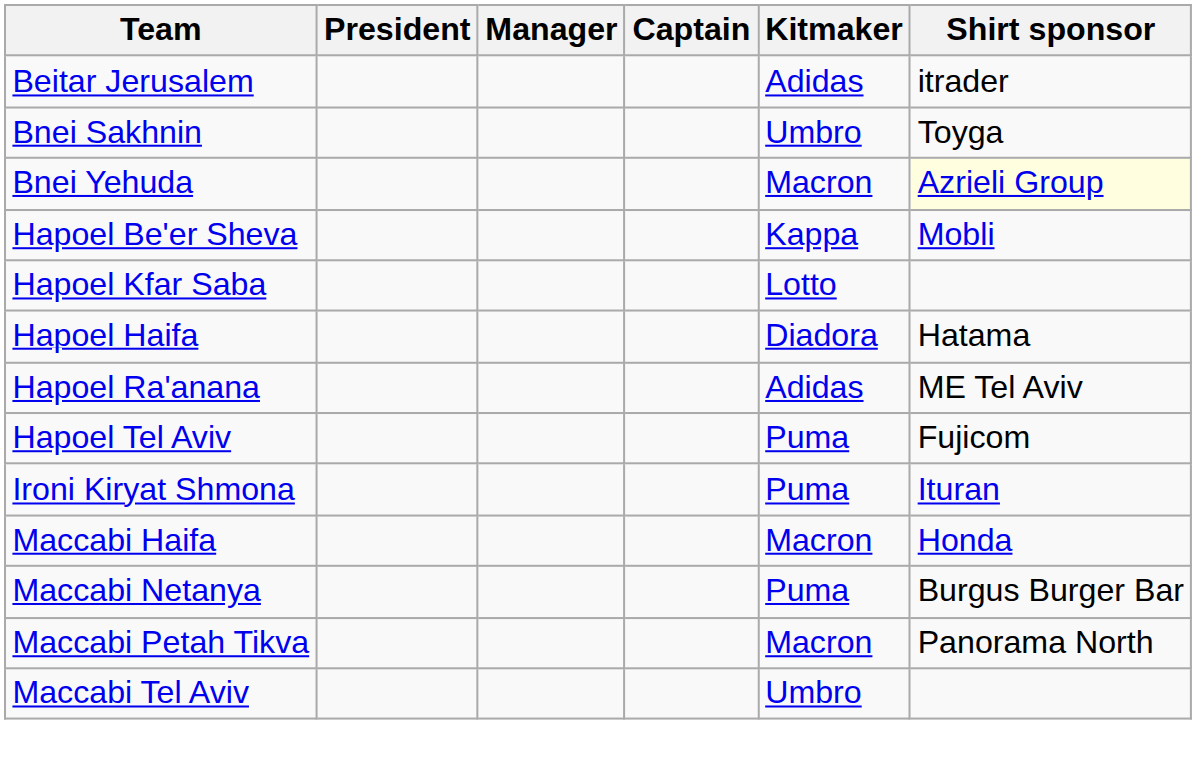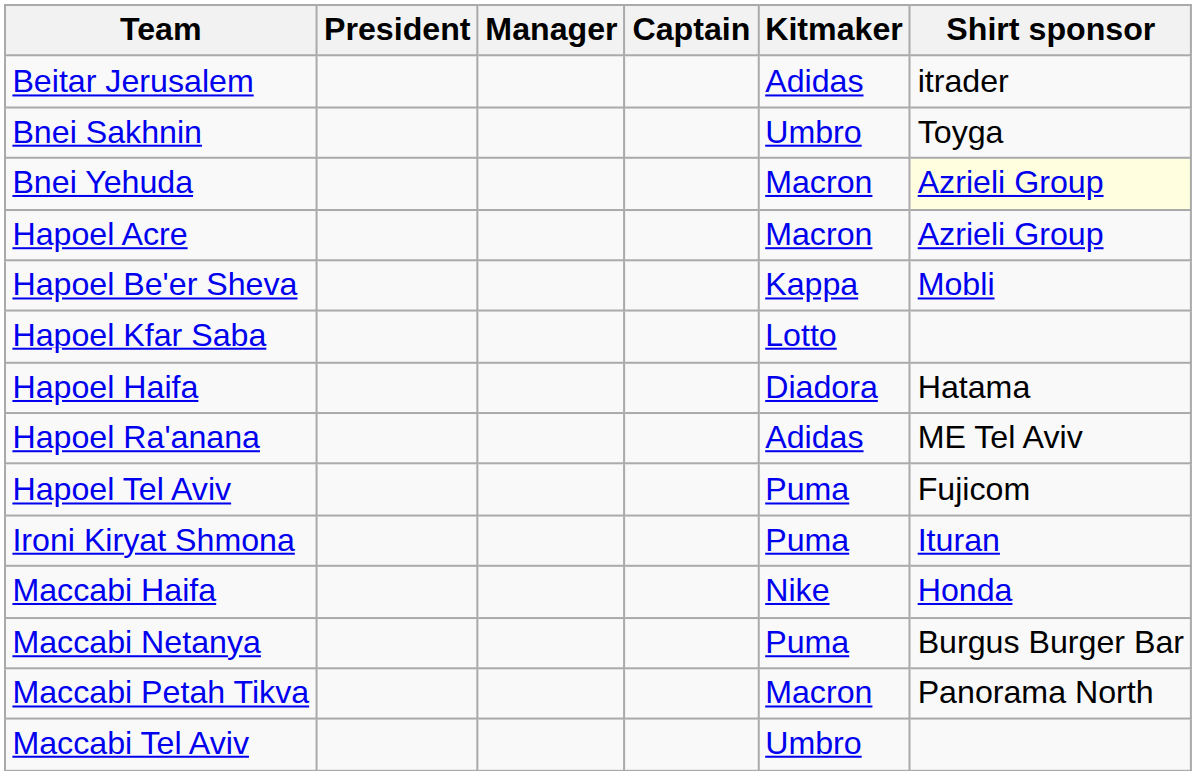+ row: Hapoel Acre | Macron | Azrieli Group
Maccabi Haifa | Kitmaker: Macron -> Nike
